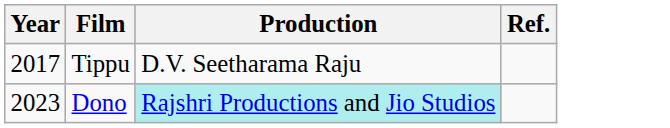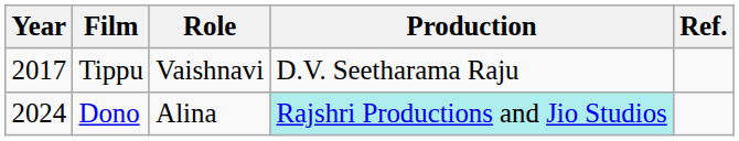+ column: Role | Vaishnavi | Alina
Dono | Year: 2023 -> 2024
